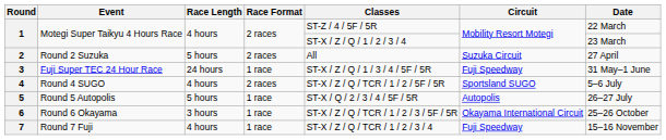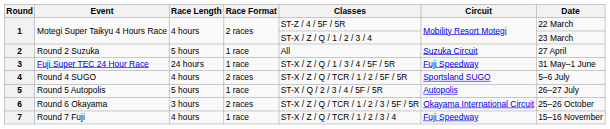2 | Race Format: 2 races -> 1 race
6 | Race Format: 1 race -> 2 races
